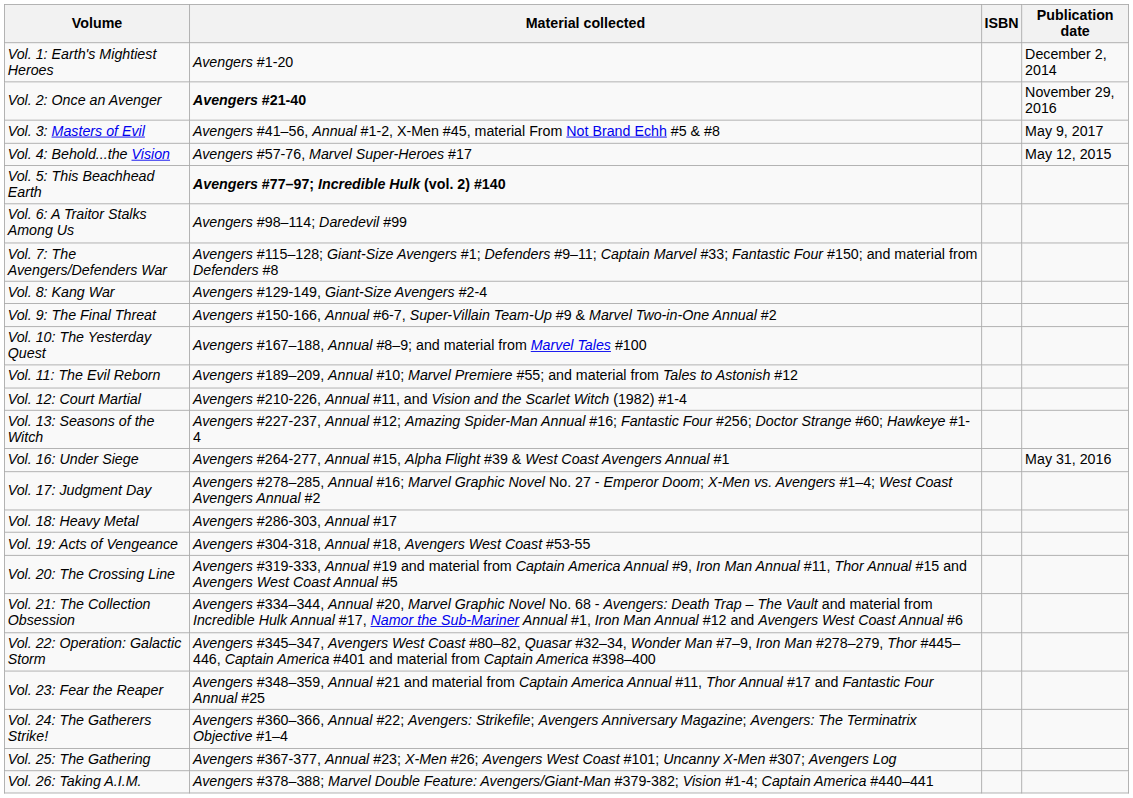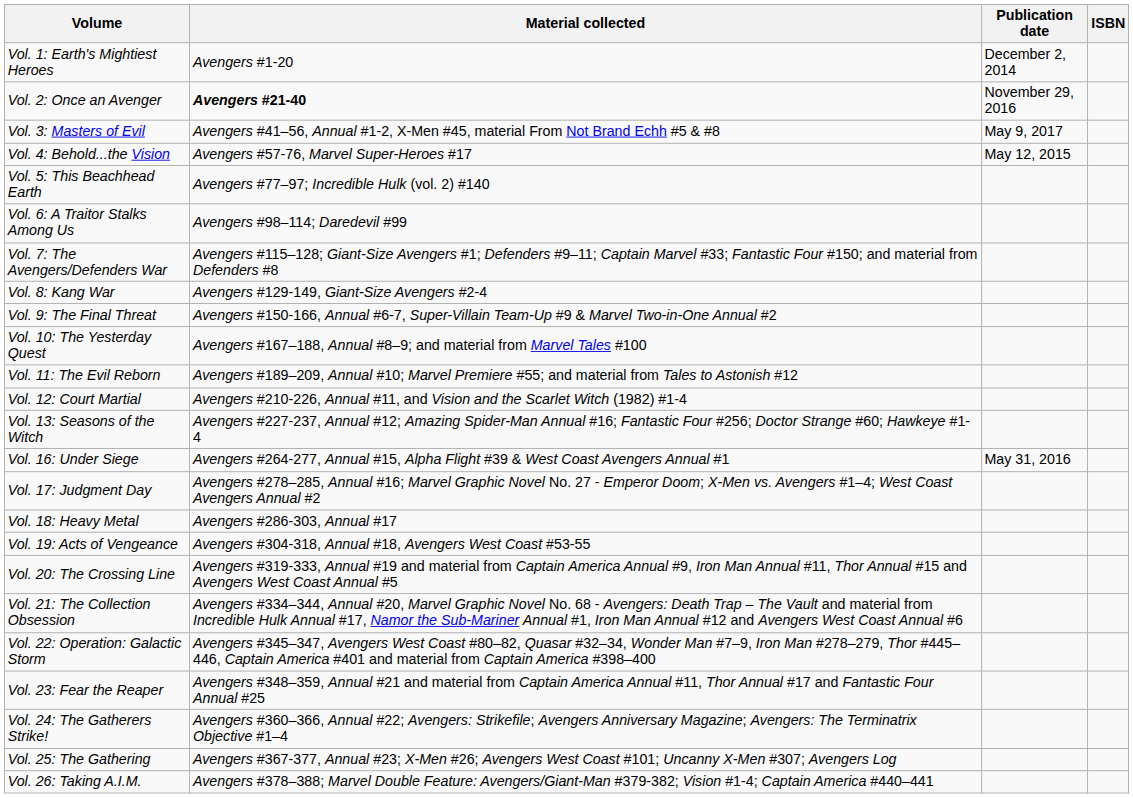columns swapped: Publication date <-> ISBN
Vol. 5: This Beachhead Earth | Material collected: bold -> normal
